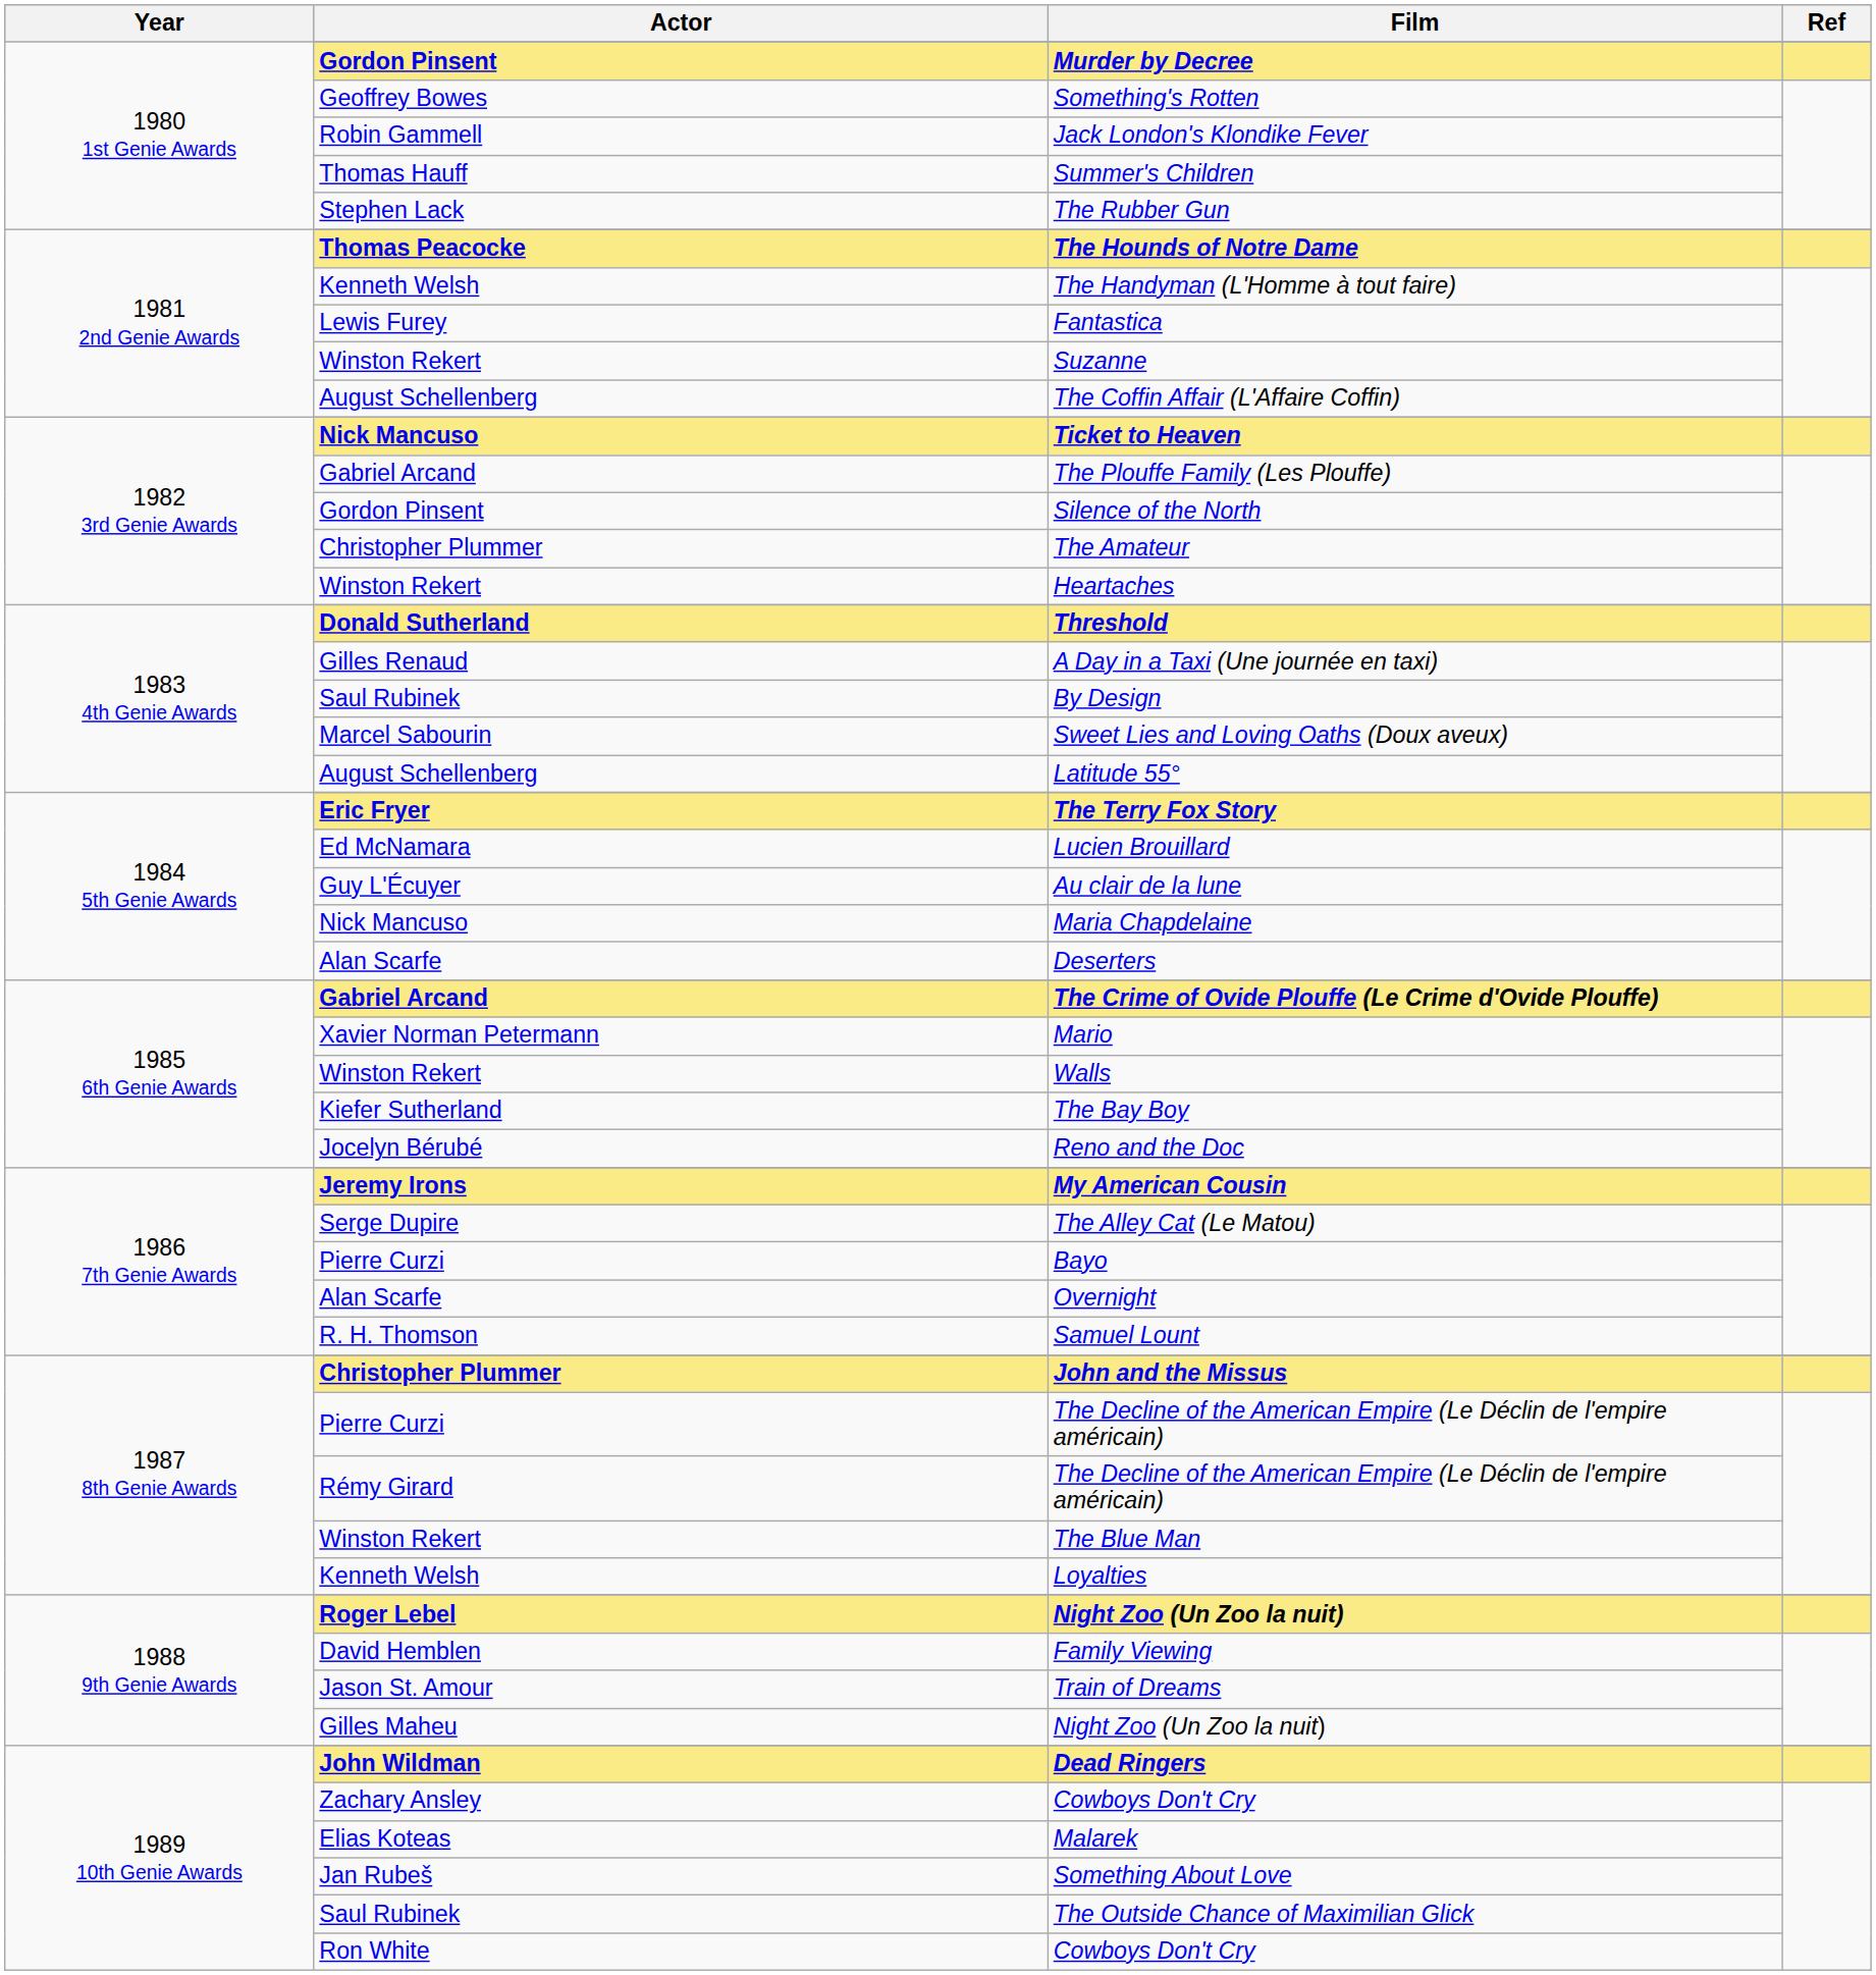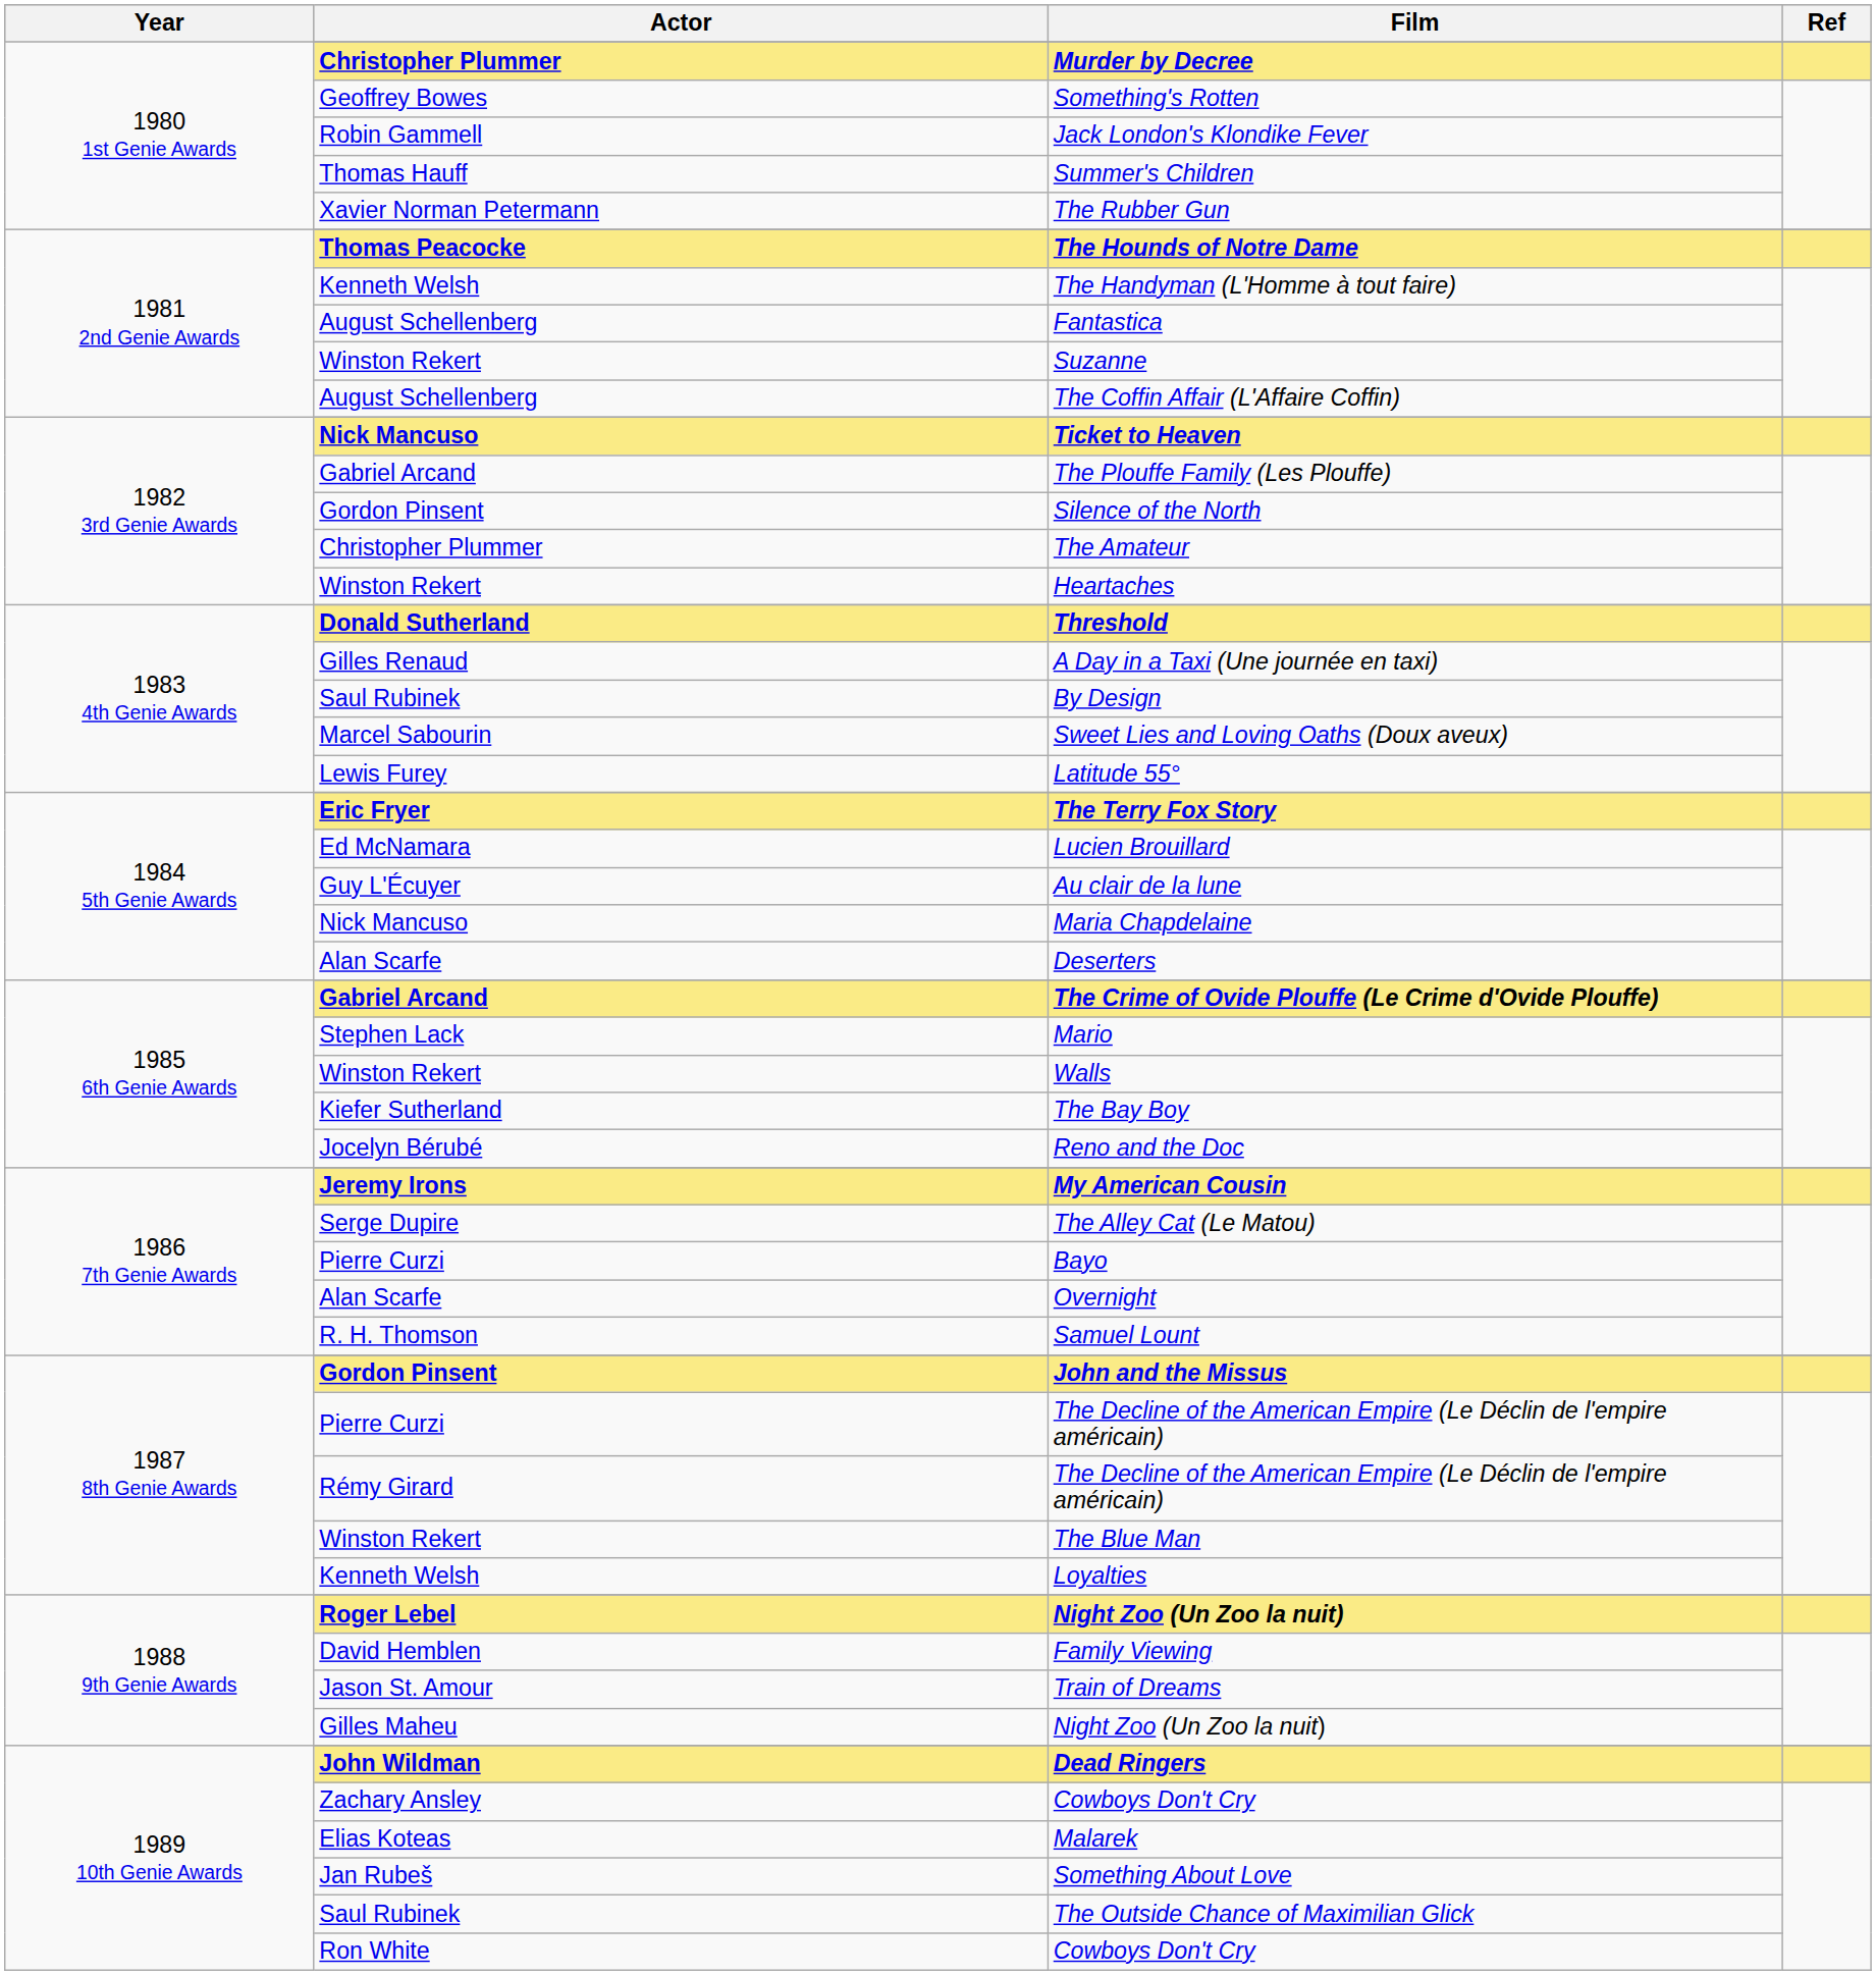Murder by Decree | Actor: Gordon Pinsent -> Christopher Plummer
The Rubber Gun | Actor: Stephen Lack -> Xavier Norman Petermann
Fantastica | Actor: Lewis Furey -> August Schellenberg
Latitude 55° | Actor: August Schellenberg -> Lewis Furey
Mario | Actor: Xavier Norman Petermann -> Stephen Lack
John and the Missus | Actor: Christopher Plummer -> Gordon Pinsent
